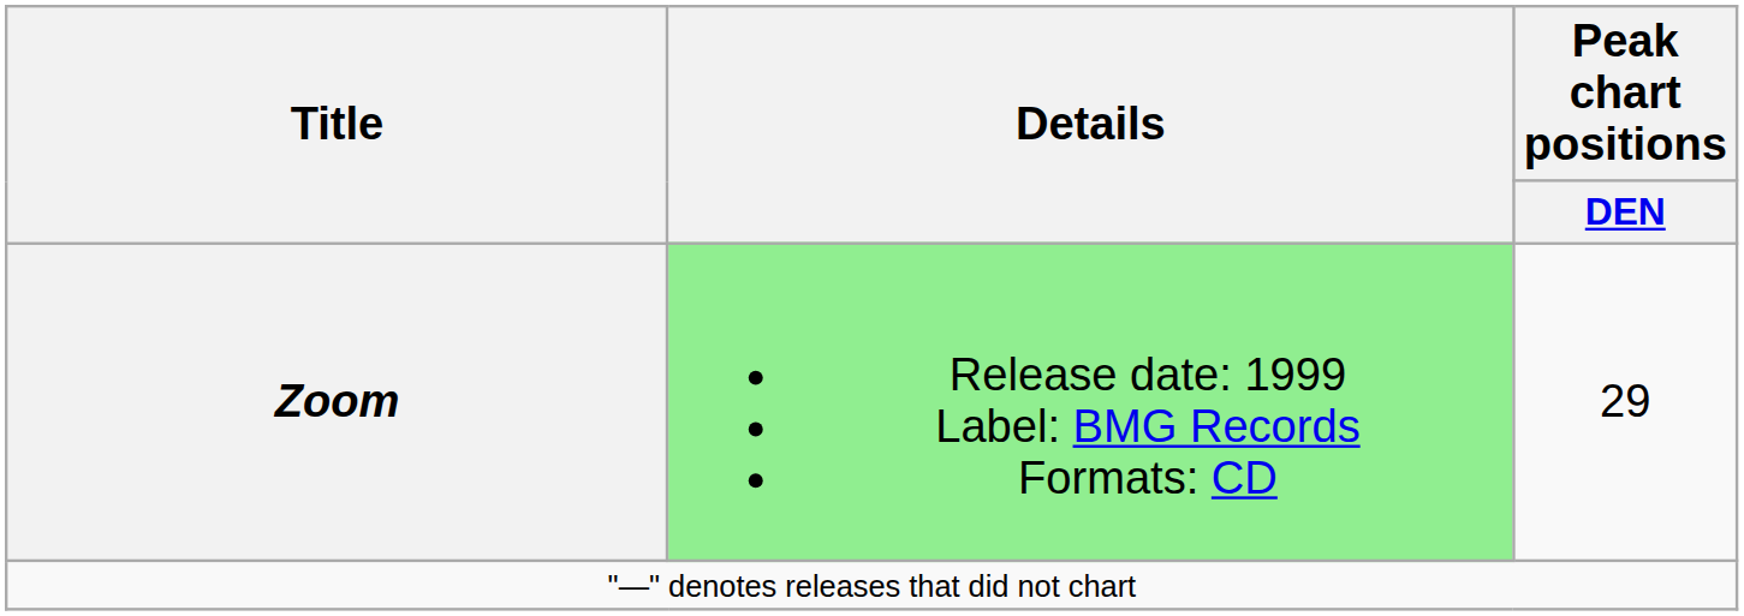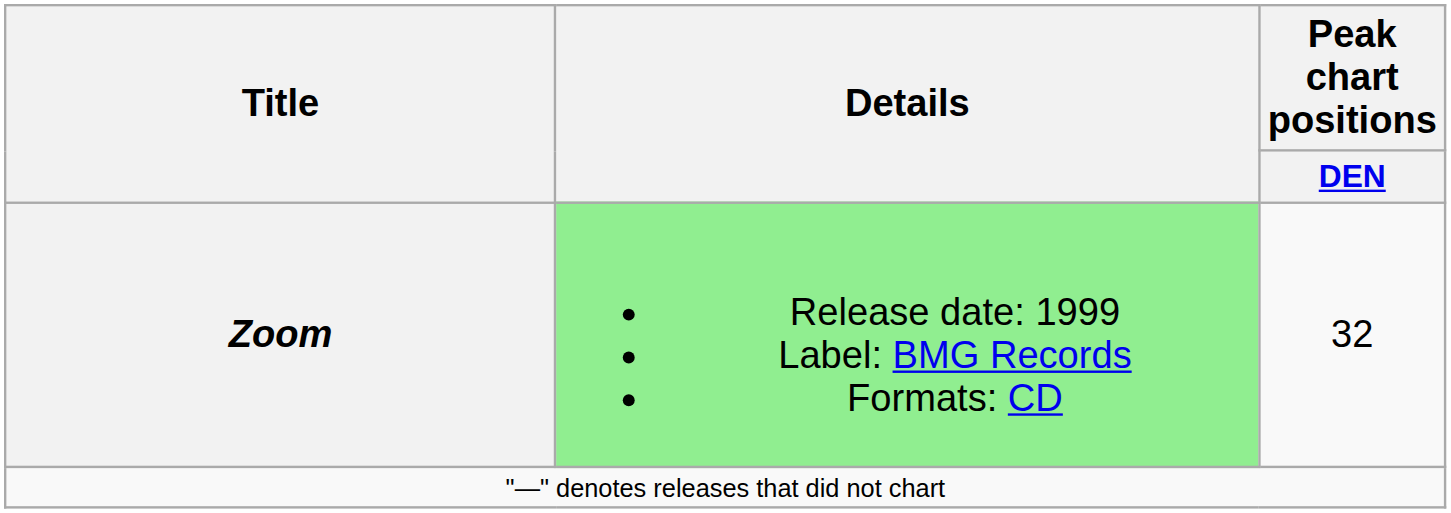Zoom | Peak chart positions / DEN: 29 -> 32
